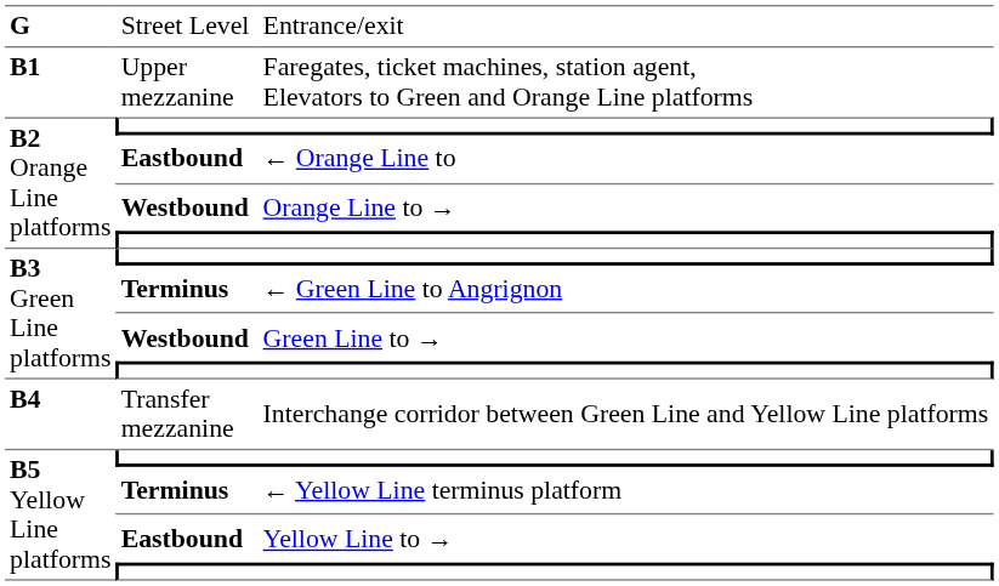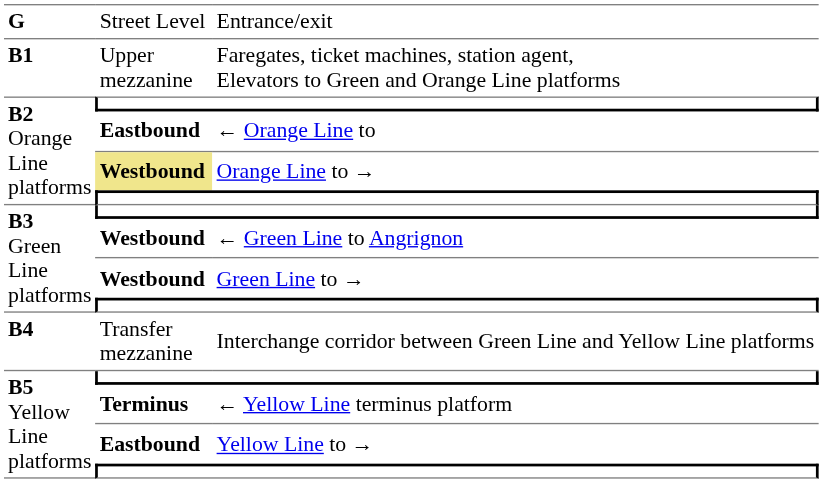Orange Line to → | column 2: no background -> khaki background
← Green Line to Angrignon | column 2: Terminus -> Westbound
